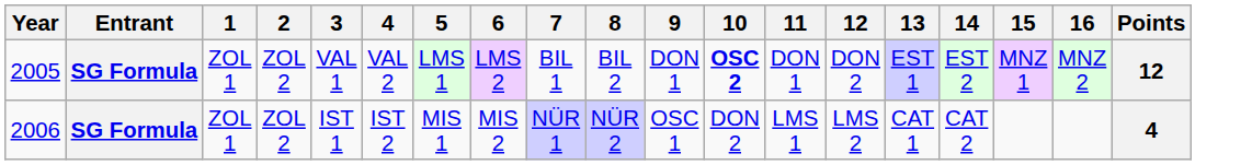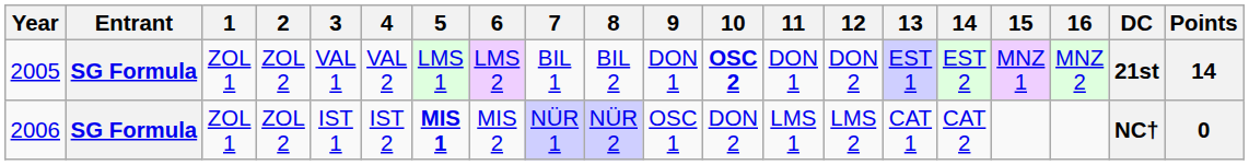+ column: DC | 21st | NC†
2005 | Points: 12 -> 14
2006 | 5: normal -> bold
2006 | Points: 4 -> 0
